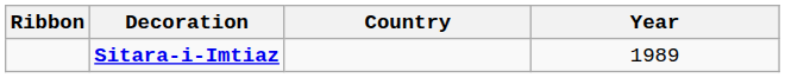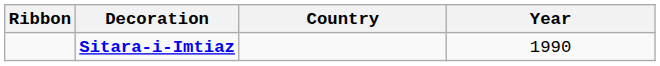Sitara-i-Imtiaz | Year: 1989 -> 1990
